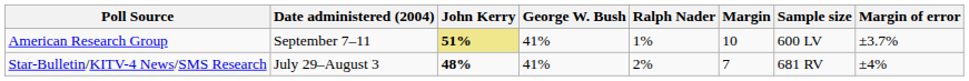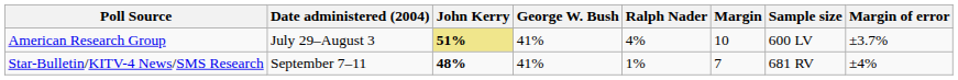American Research Group | Date administered (2004): September 7–11 -> July 29–August 3
American Research Group | Ralph Nader: 1% -> 4%
Star-Bulletin/KITV-4 News/SMS Research | Date administered (2004): July 29–August 3 -> September 7–11
Star-Bulletin/KITV-4 News/SMS Research | Ralph Nader: 2% -> 1%
